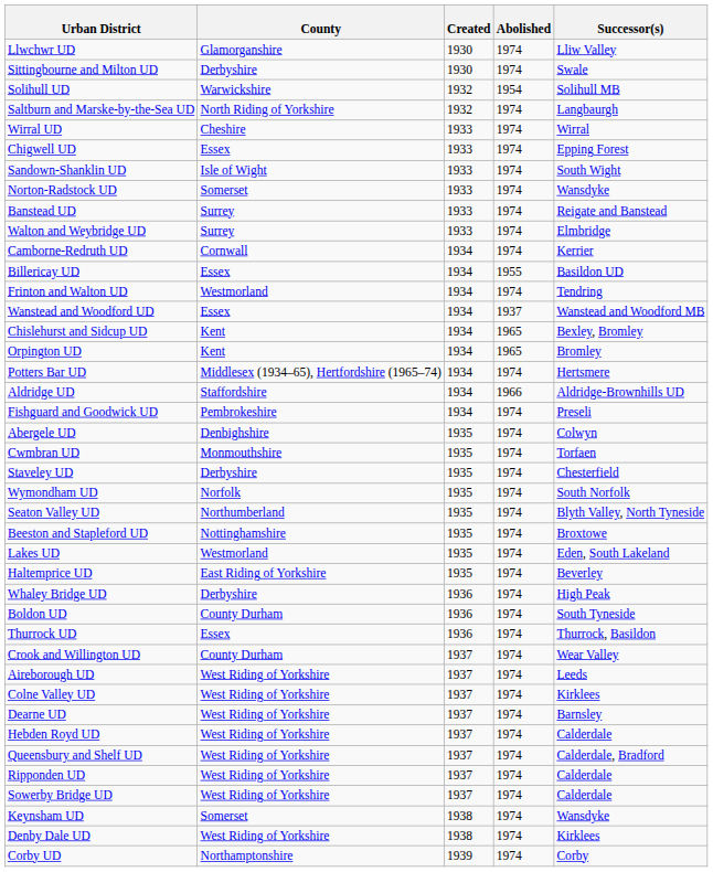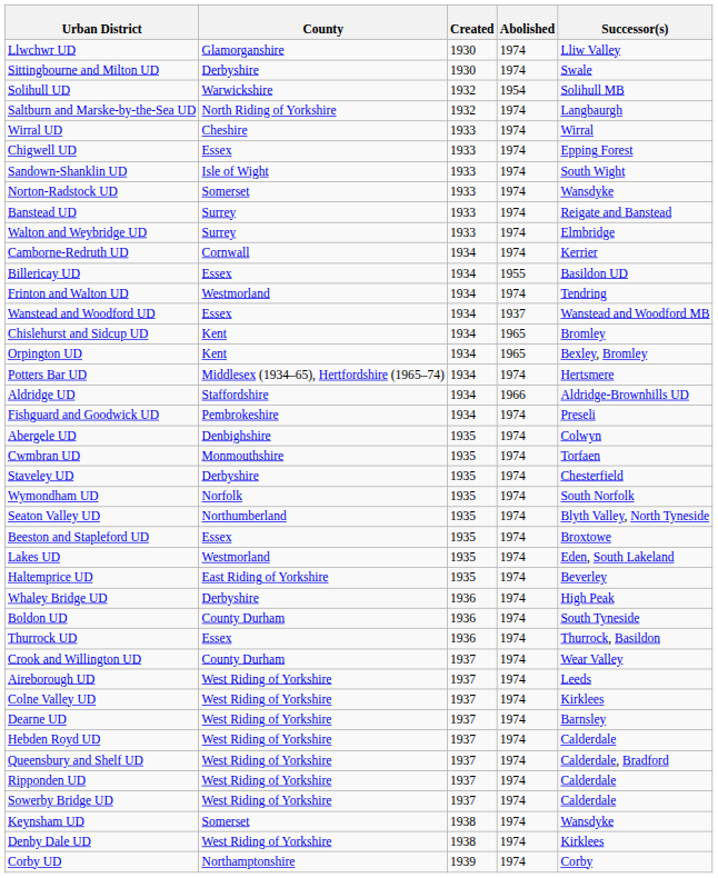Chislehurst and Sidcup UD | Successor(s): Bexley, Bromley -> Bromley
Orpington UD | Successor(s): Bromley -> Bexley, Bromley
Beeston and Stapleford UD | County: Nottinghamshire -> Essex
